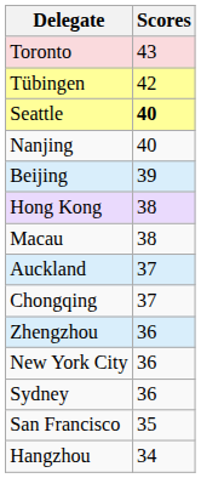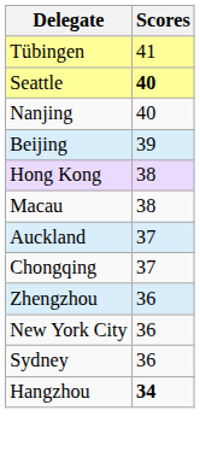- row: Toronto | 43
Tübingen | Scores: 42 -> 41
- row: San Francisco | 35
Hangzhou | Scores: normal -> bold
